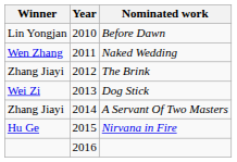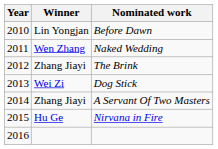columns swapped: Year <-> Winner
